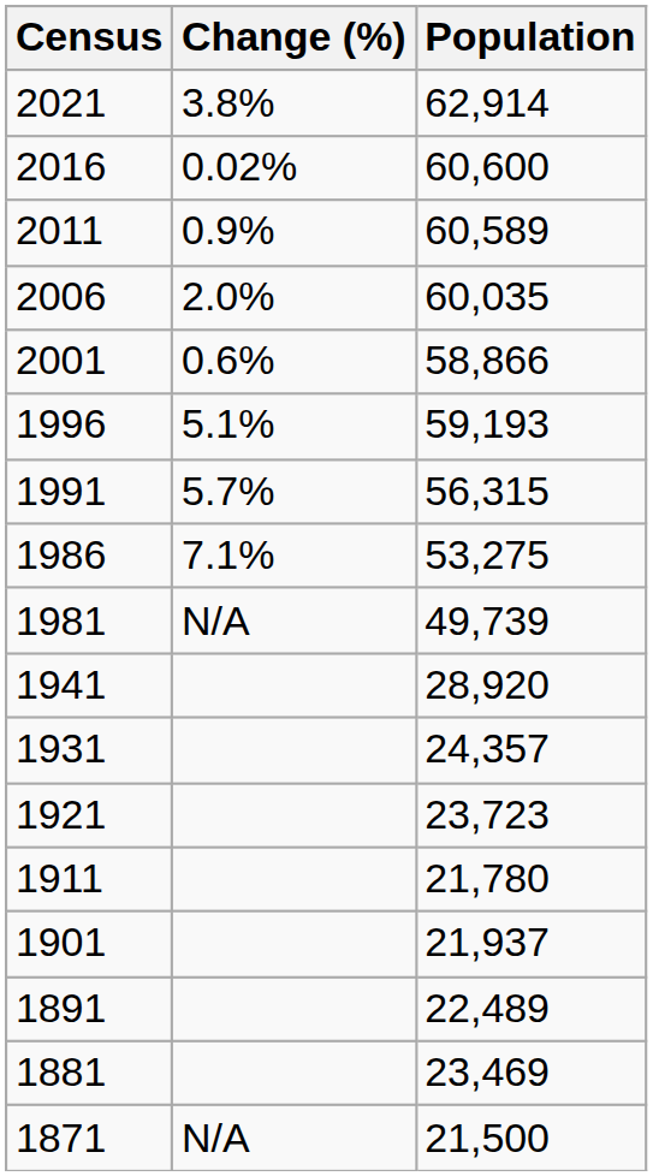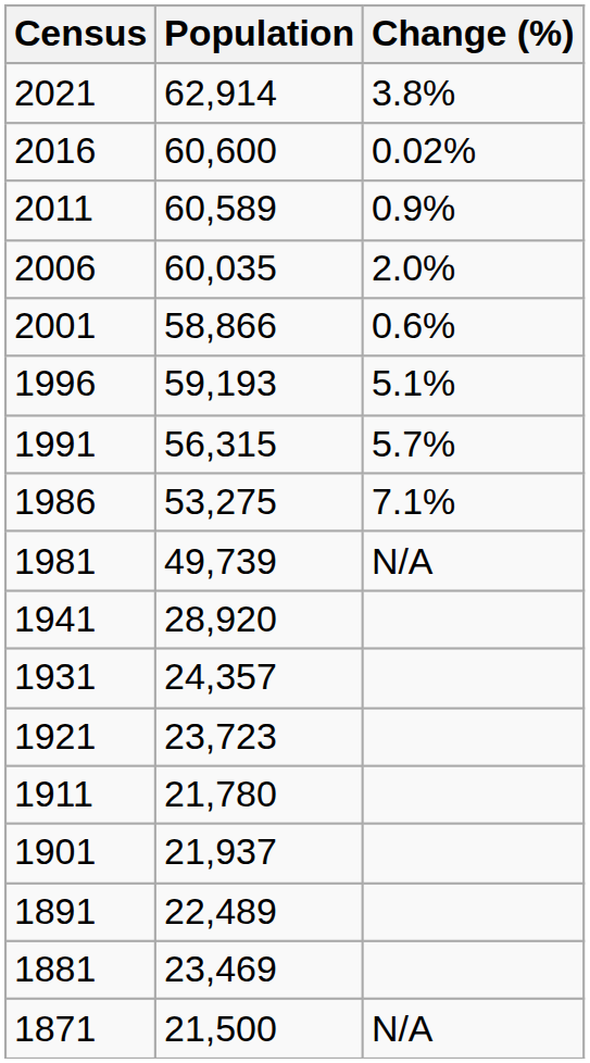columns swapped: Population <-> Change (%)
